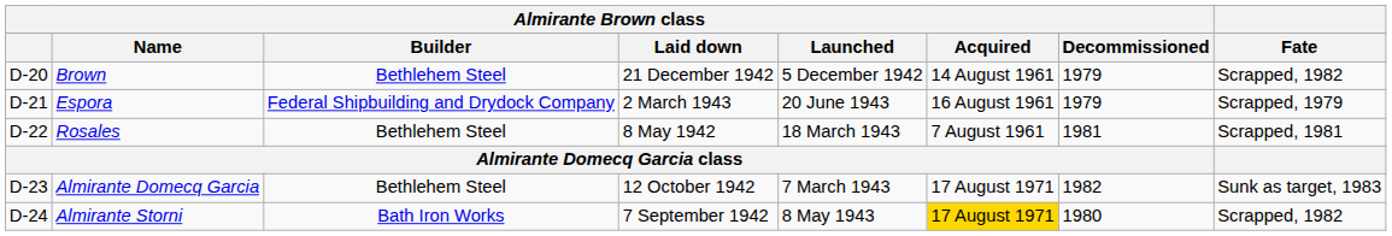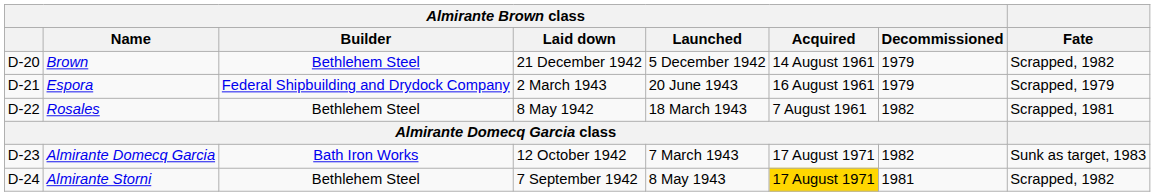Rosales | Almirante Brown class / Decommissioned: 1981 -> 1982
Almirante Domecq Garcia | Almirante Brown class / Builder: Bethlehem Steel -> Bath Iron Works
Almirante Storni | Almirante Brown class / Builder: Bath Iron Works -> Bethlehem Steel
Almirante Storni | Almirante Brown class / Decommissioned: 1980 -> 1981
